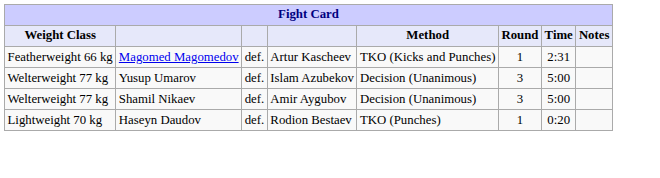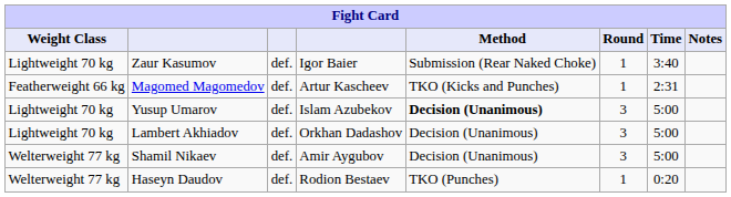+ row: Lightweight 70 kg | Zaur Kasumov | def. | Igor Baier | Submission (Rear Naked Choke) | 1 | 3:40
Yusup Umarov | Weight Class: Welterweight 77 kg -> Lightweight 70 kg
Yusup Umarov | Method: normal -> bold
+ row: Lightweight 70 kg | Lambert Akhiadov | def. | Orkhan Dadashov | Decision (Unanimous) | 3 | 5:00
Haseyn Daudov | Weight Class: Lightweight 70 kg -> Welterweight 77 kg
